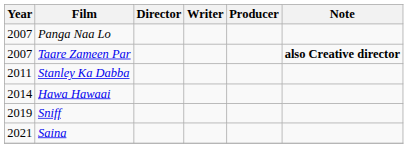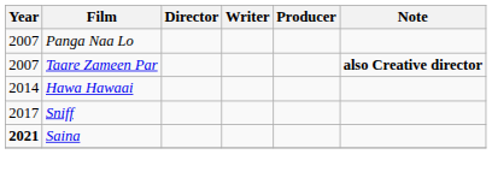- row: 2011 | Stanley Ka Dabba
Sniff | Year: 2019 -> 2017
Saina | Year: normal -> bold
